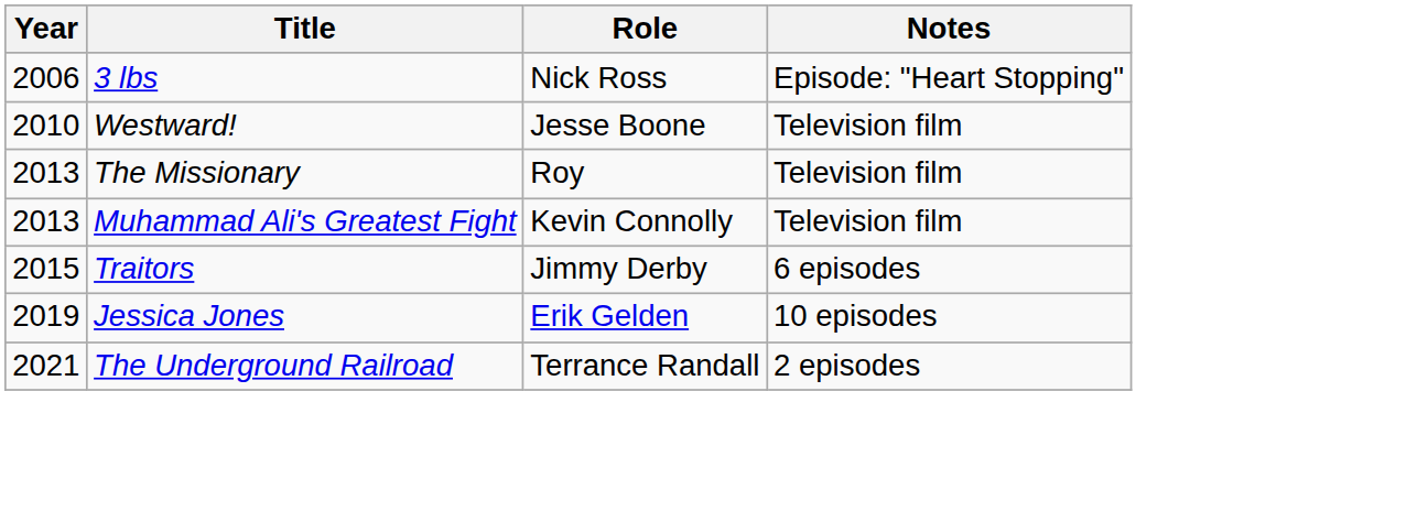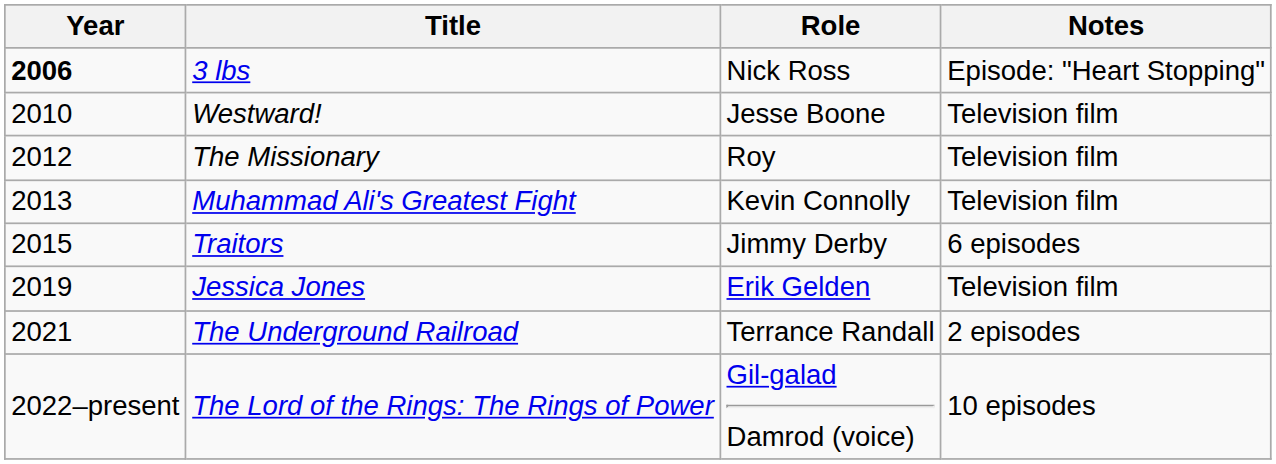3 lbs | Year: normal -> bold
The Missionary | Year: 2013 -> 2012
Jessica Jones | Notes: 10 episodes -> Television film
+ row: 2022–present | The Lord of the Rings: The Rings of Power | Gil-galad Damrod (voice) | 10 episodes
